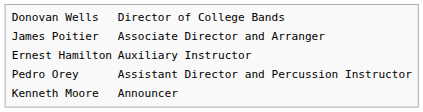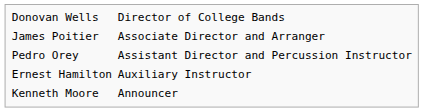rows swapped: Pedro Orey <-> Ernest Hamilton
